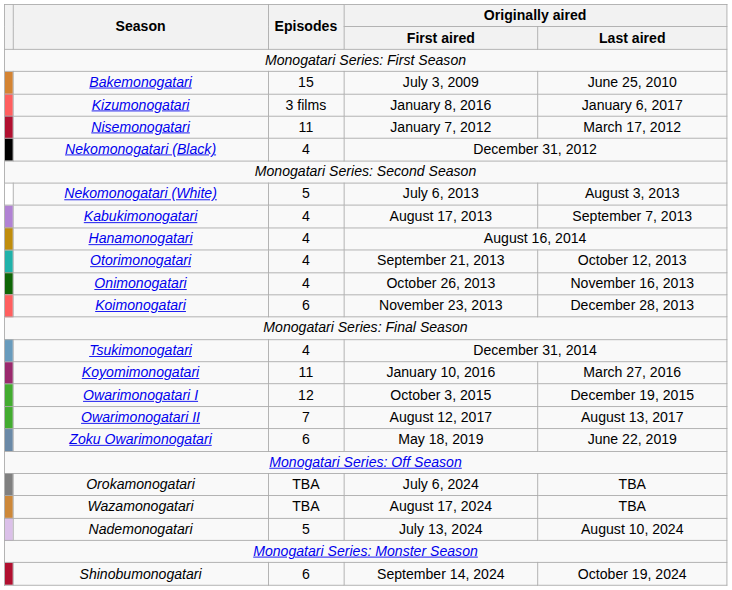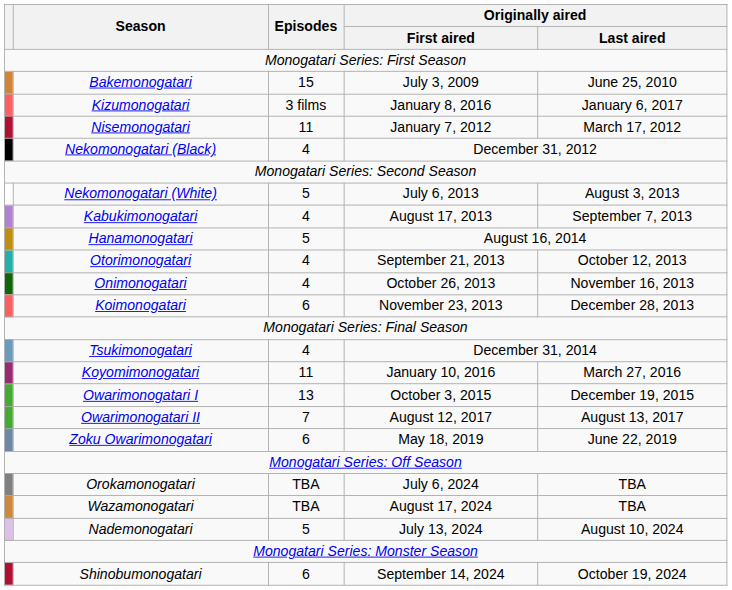Hanamonogatari | Episodes: 4 -> 5
Owarimonogatari I | Episodes: 12 -> 13
